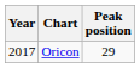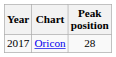Oricon | Peak position: 29 -> 28
